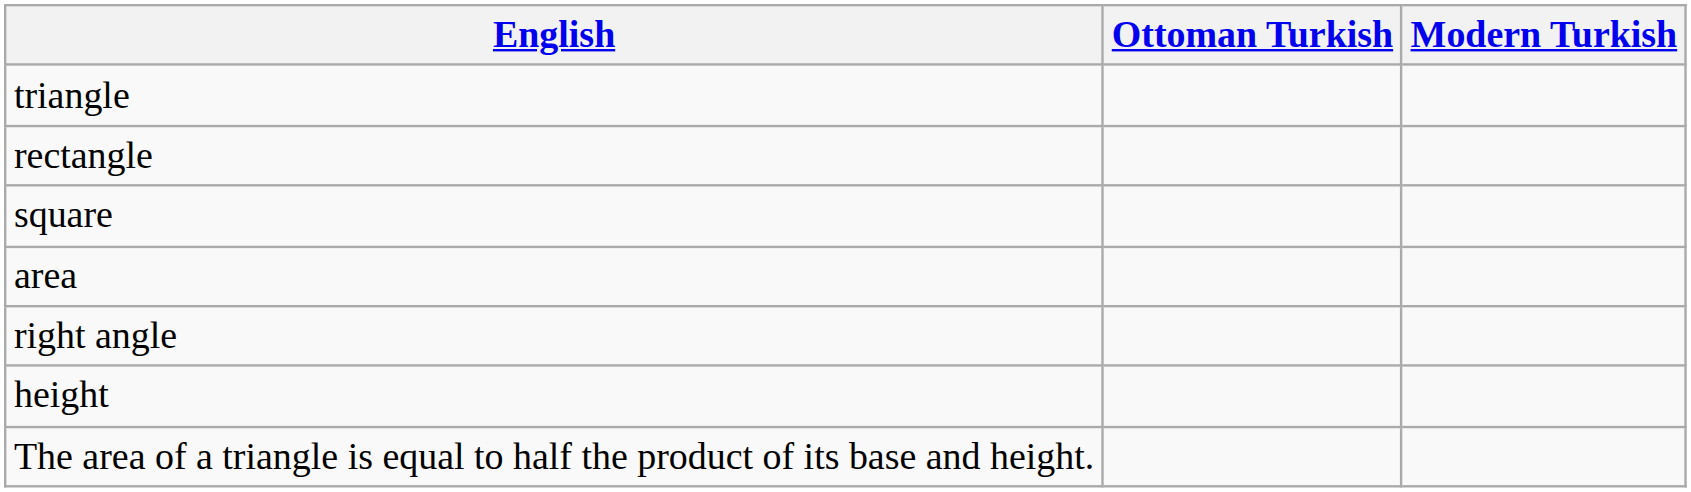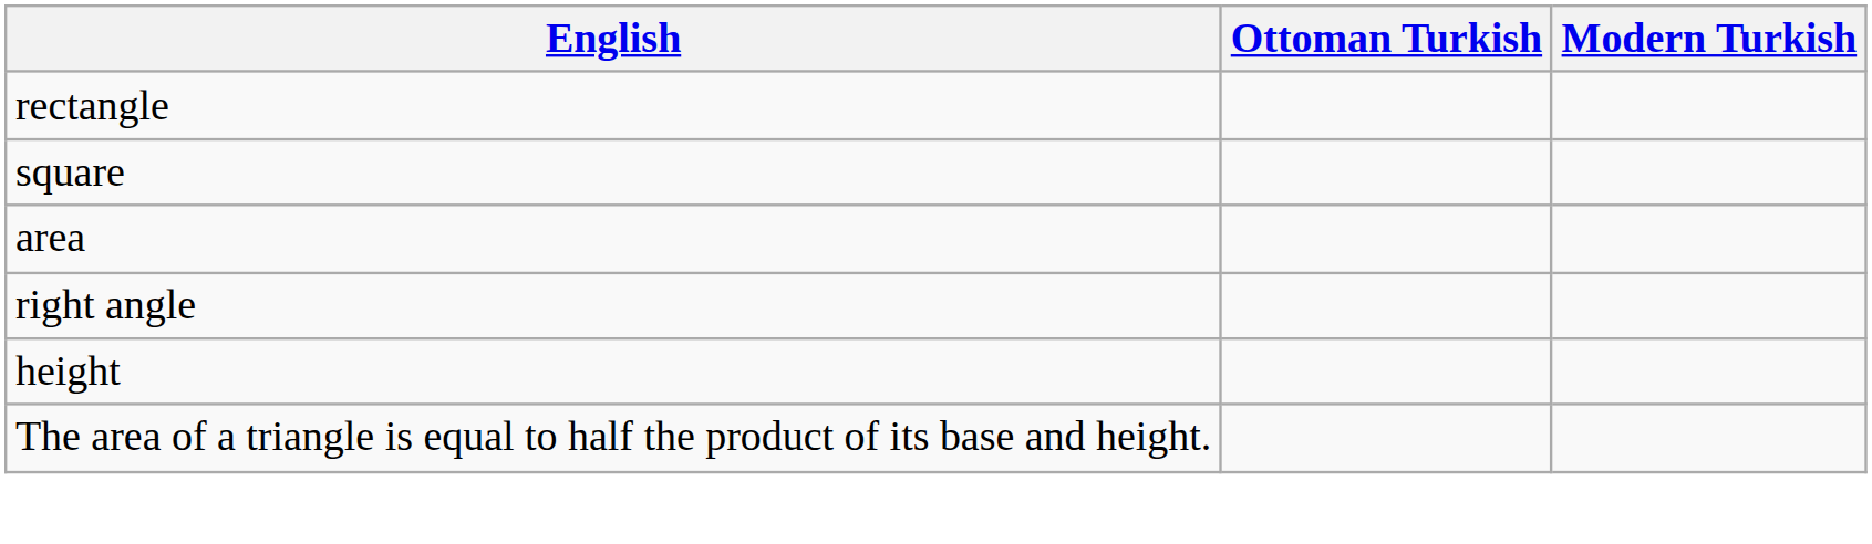- row: triangle
